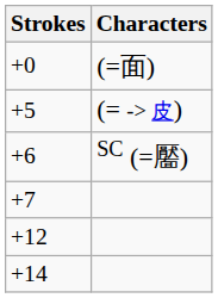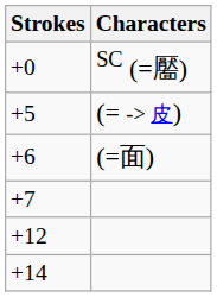+0 | Characters: (=面) -> SC (=靨)
+6 | Characters: SC (=靨) -> (=面)
